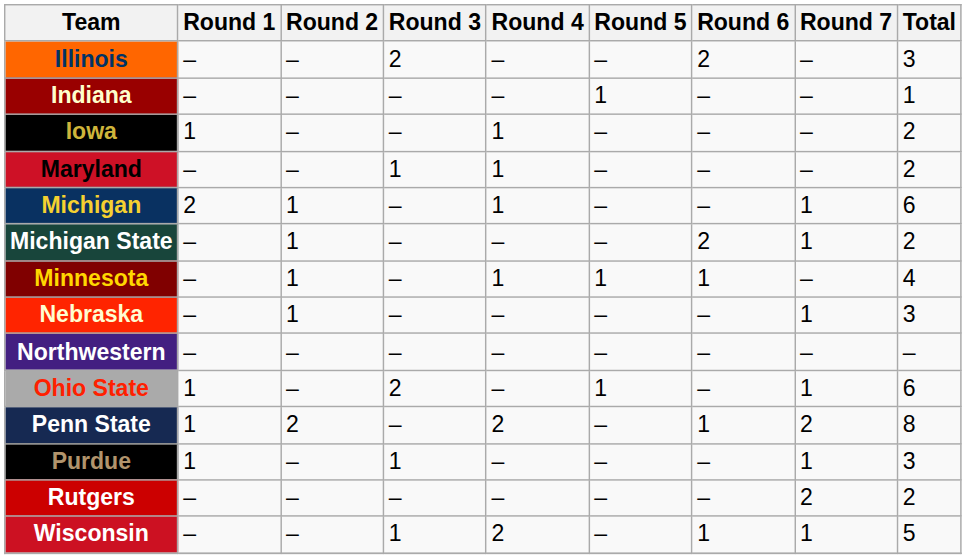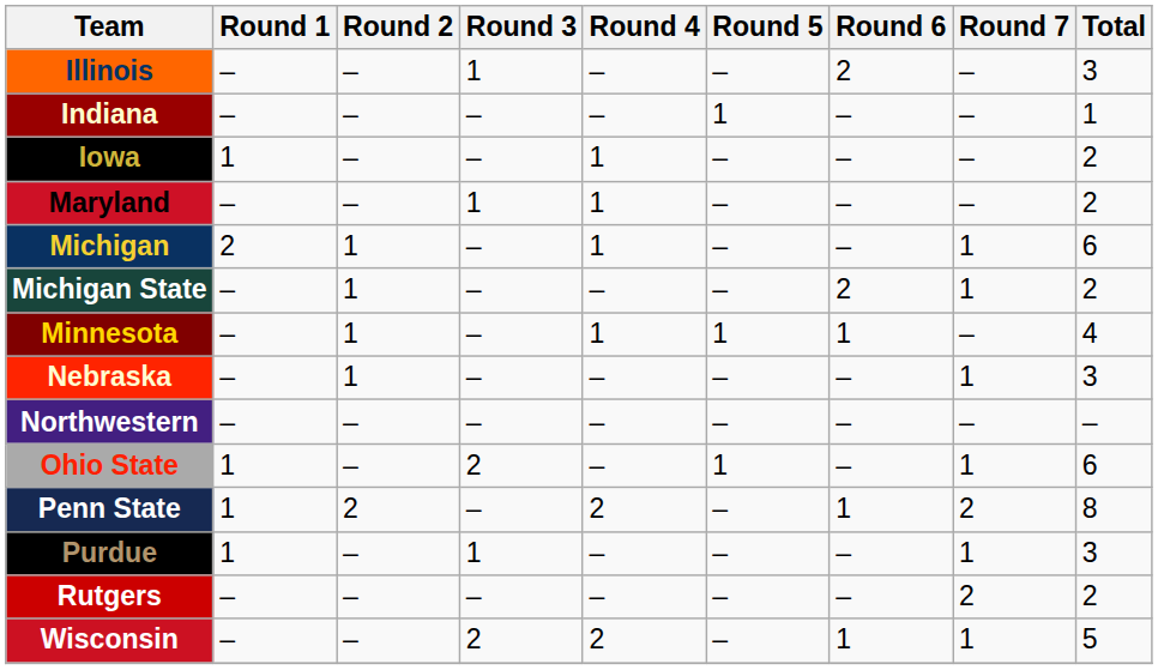Illinois | Round 3: 2 -> 1
Wisconsin | Round 3: 1 -> 2
